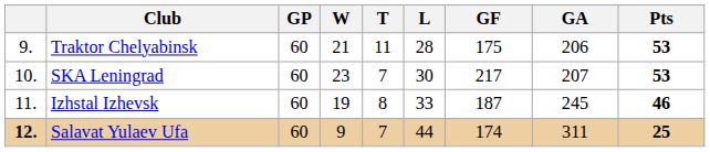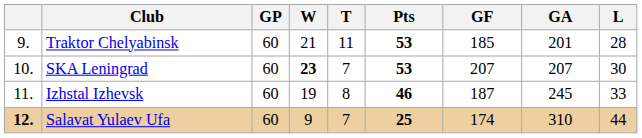columns swapped: L <-> Pts
Traktor Chelyabinsk | GF: 175 -> 185
Traktor Chelyabinsk | GA: 206 -> 201
SKA Leningrad | W: normal -> bold
SKA Leningrad | GF: 217 -> 207
Salavat Yulaev Ufa | GA: 311 -> 310
